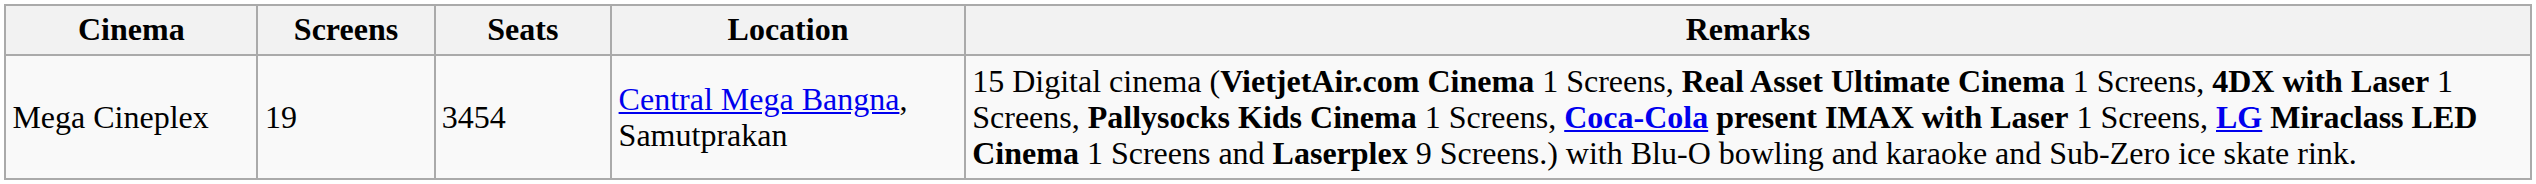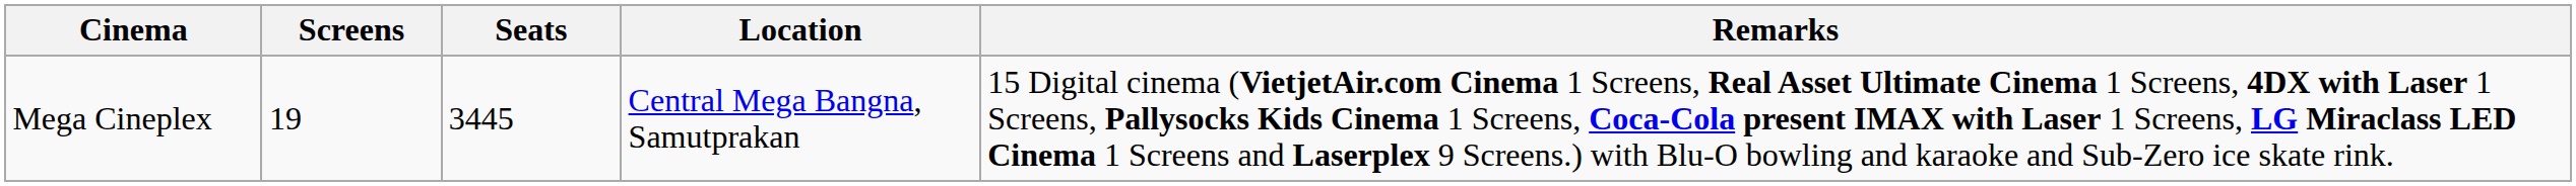Mega Cineplex | Seats: 3454 -> 3445
